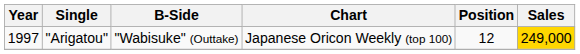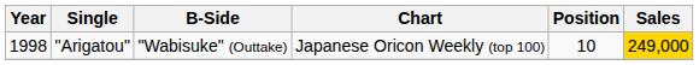"Arigatou" | Year: 1997 -> 1998
"Arigatou" | Position: 12 -> 10
